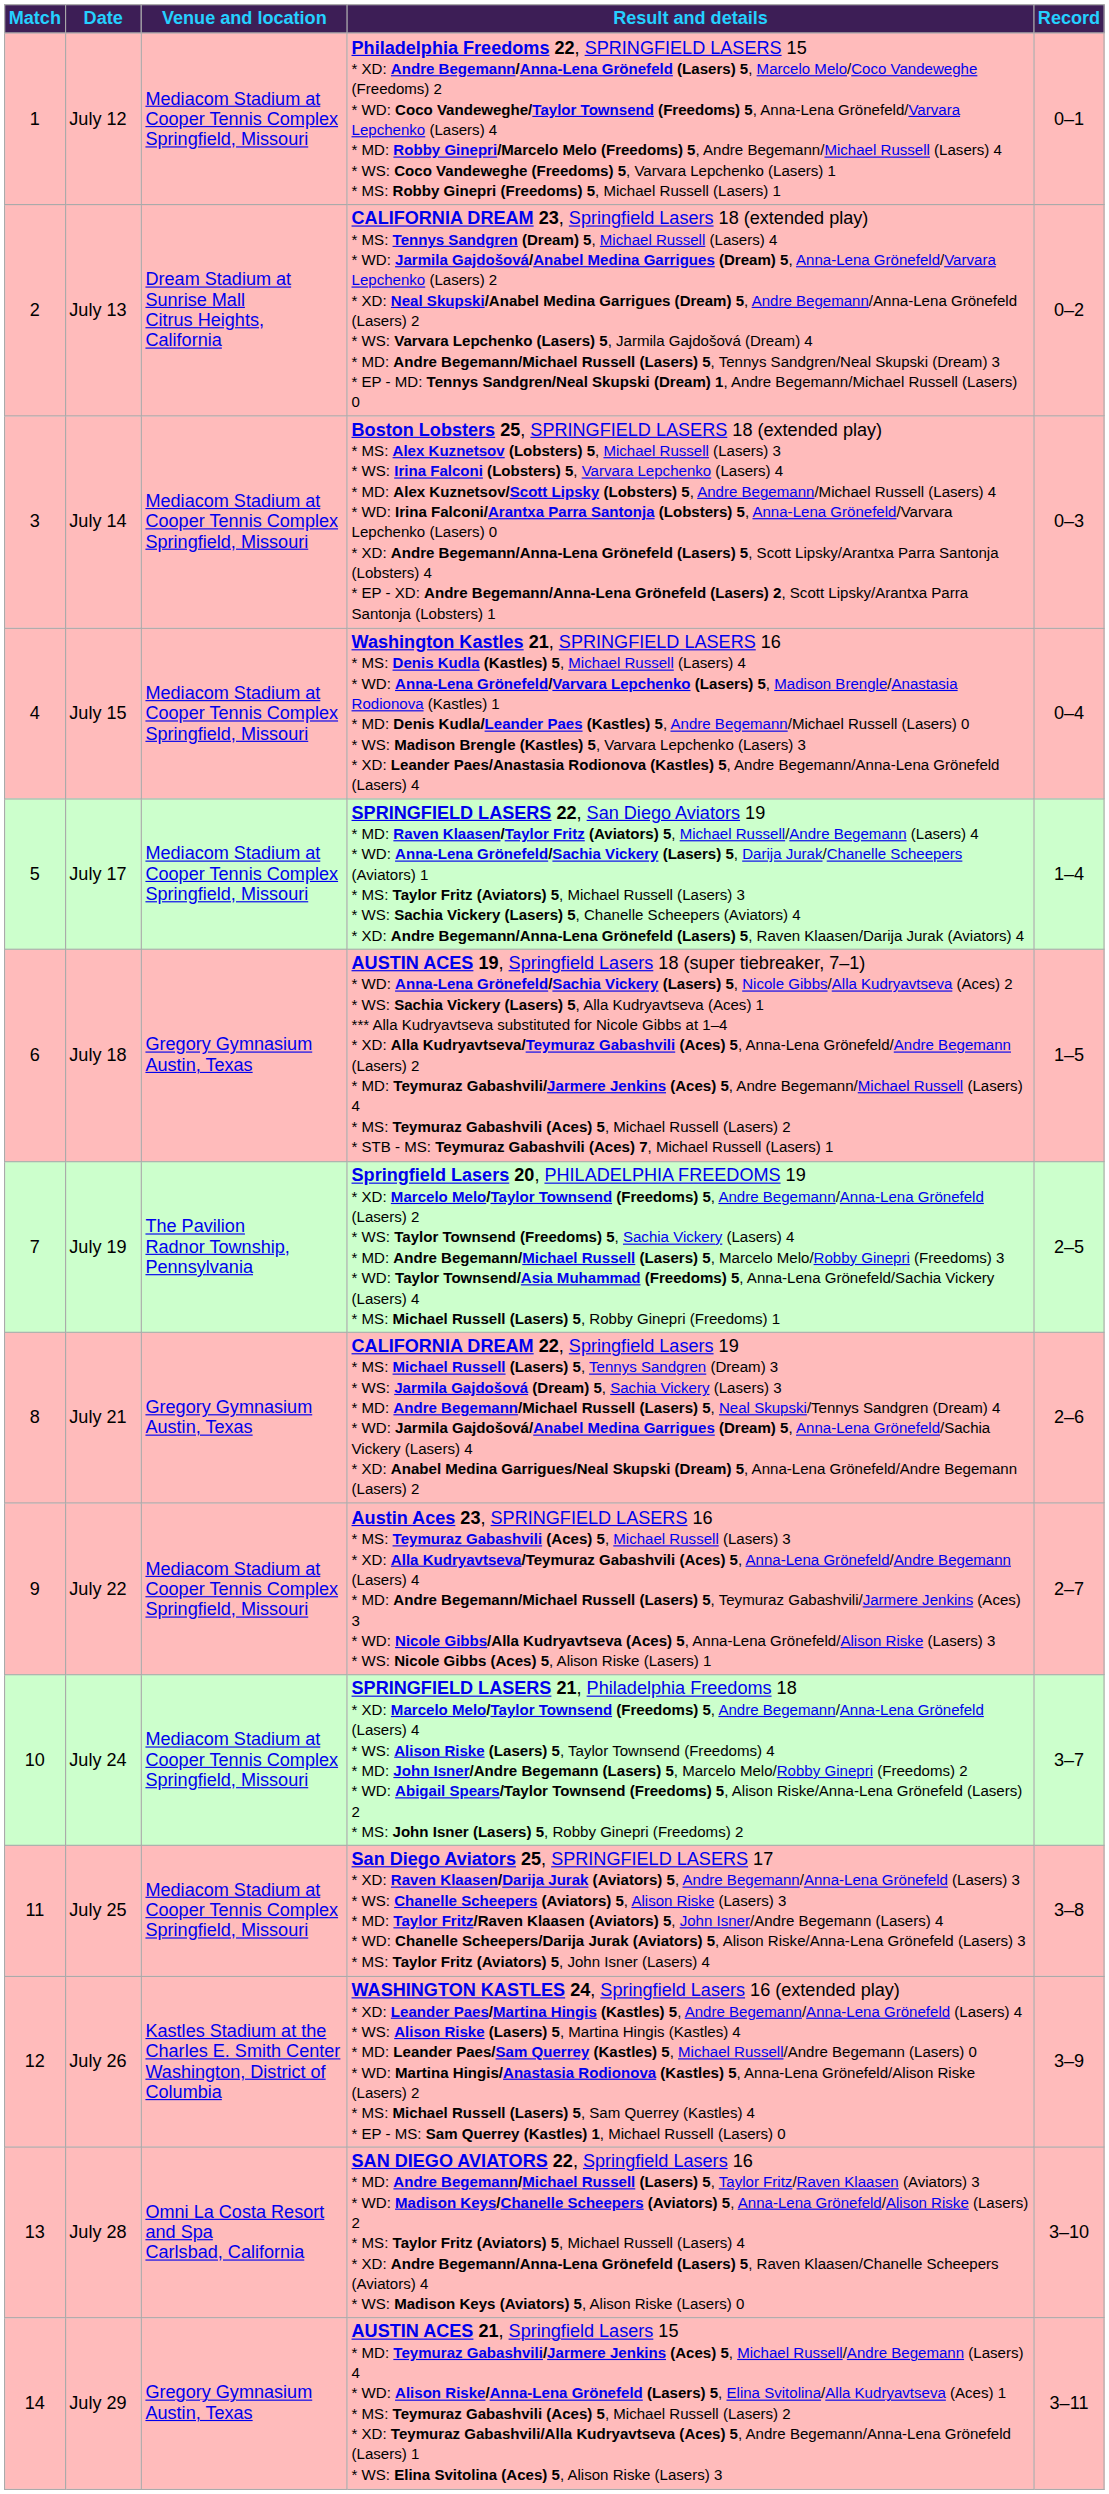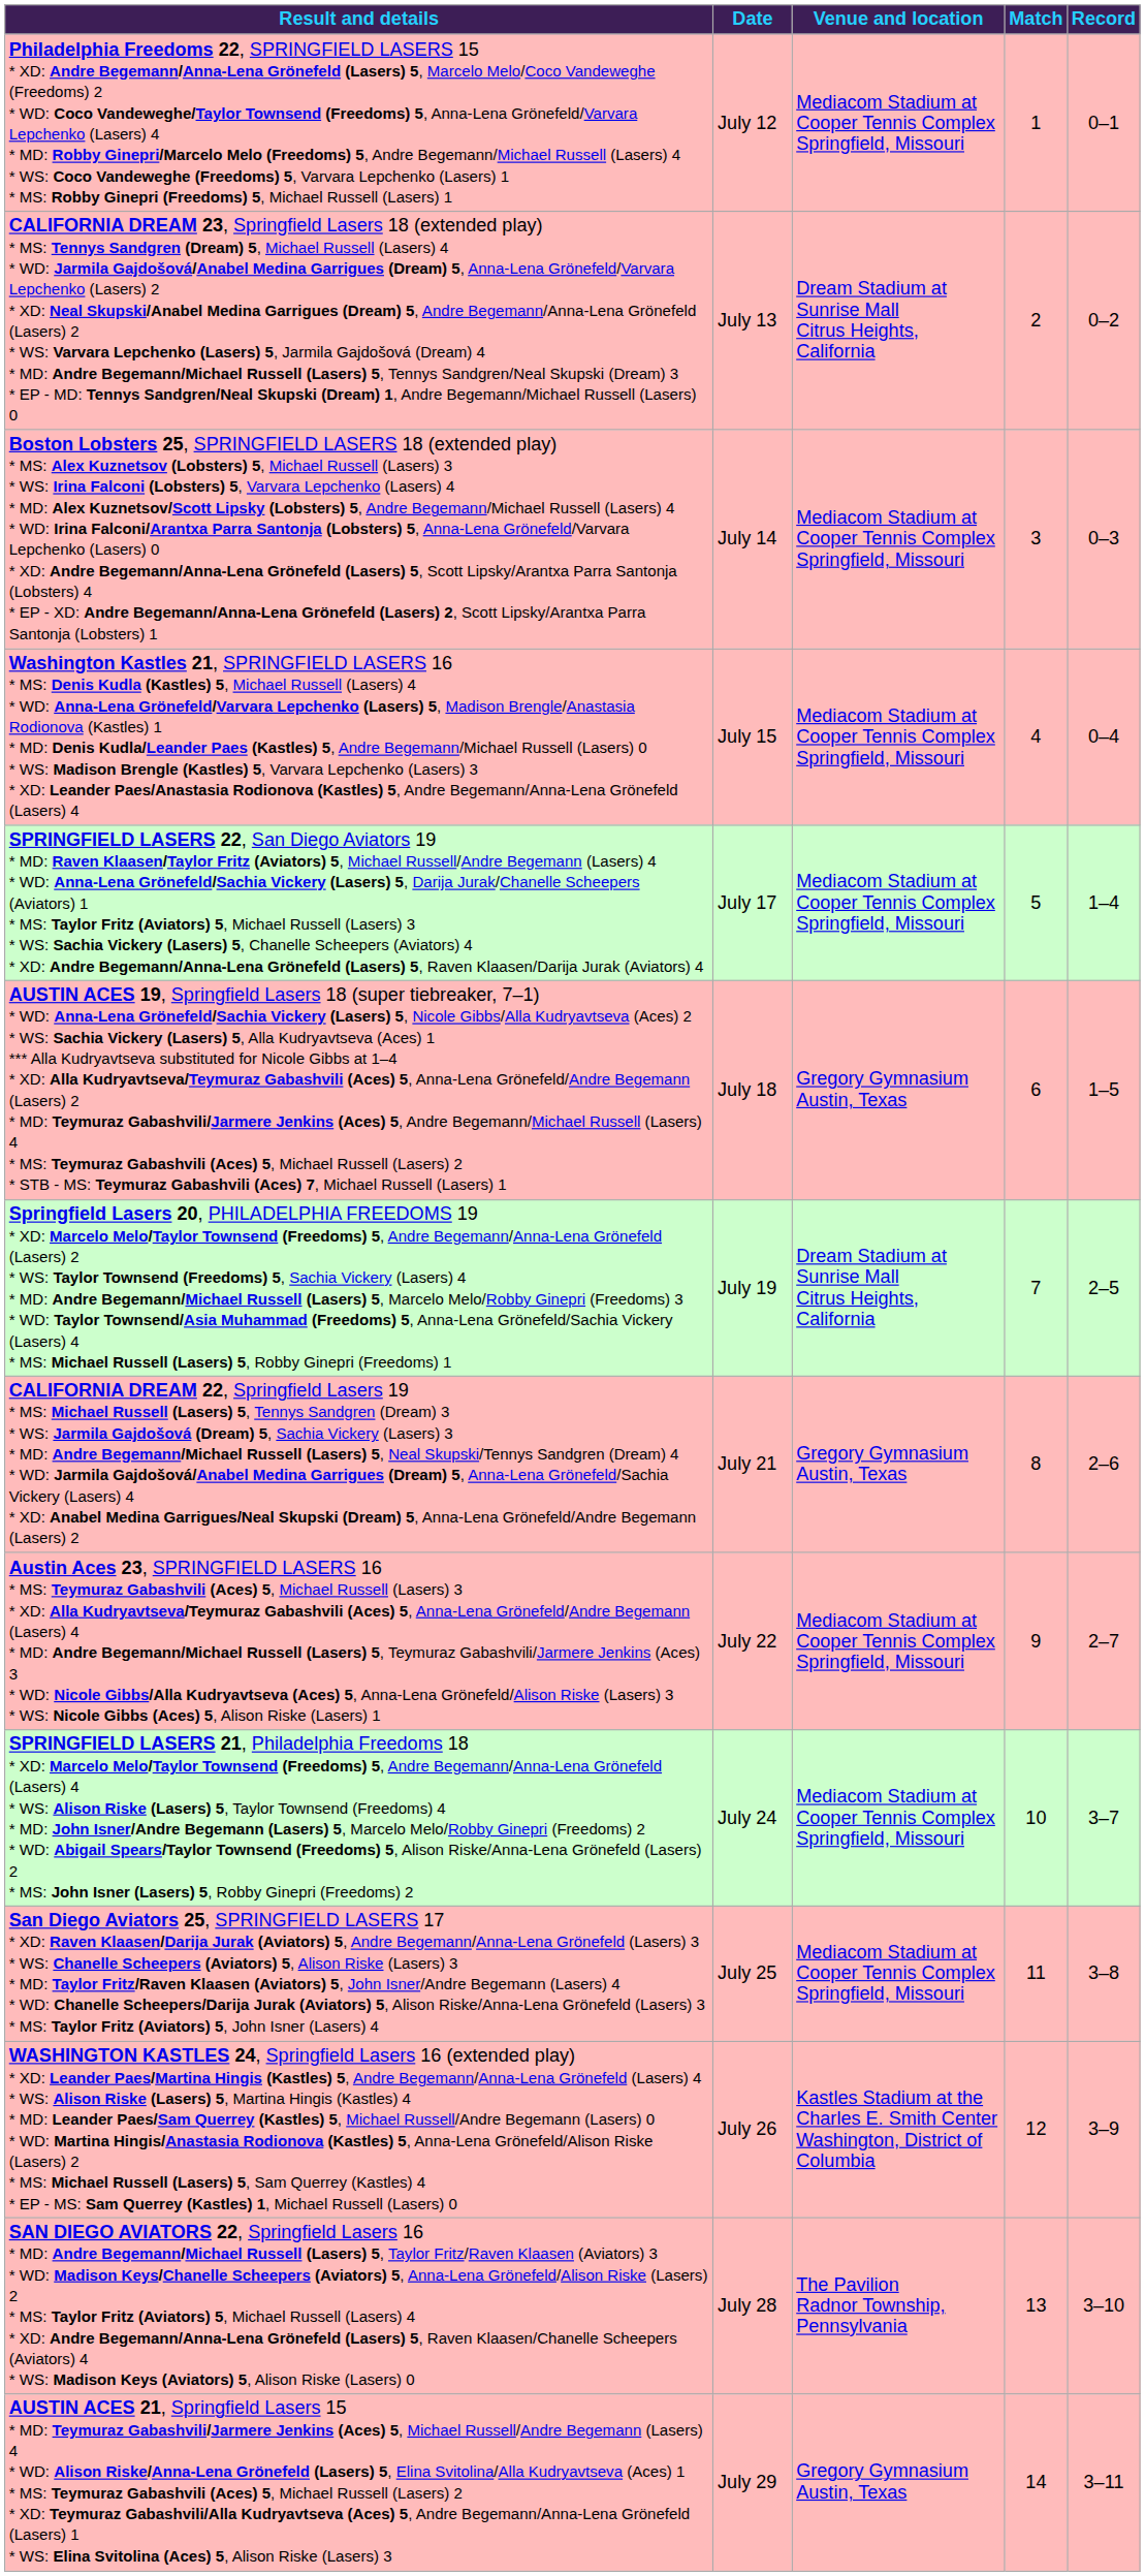columns swapped: Match <-> Result and details
July 19 | Venue and location: The Pavilion Radnor Township, Pennsylvania -> Dream Stadium at Sunrise Mall Citrus Heights, California
July 28 | Venue and location: Omni La Costa Resort and Spa Carlsbad, California -> The Pavilion Radnor Township, Pennsylvania
